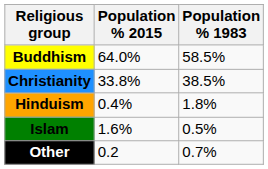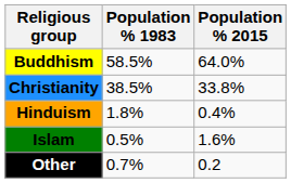columns swapped: Population % 1983 <-> Population % 2015
